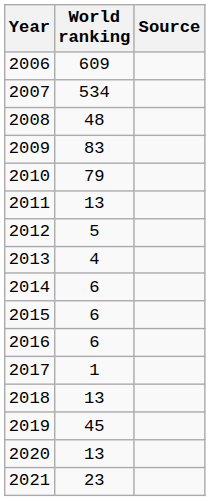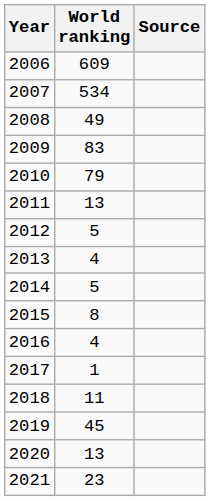2008 | World ranking: 48 -> 49
2014 | World ranking: 6 -> 5
2015 | World ranking: 6 -> 8
2016 | World ranking: 6 -> 4
2018 | World ranking: 13 -> 11
